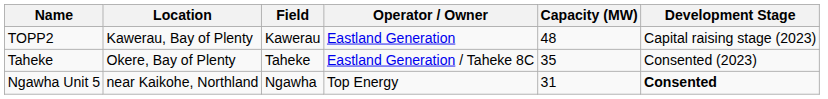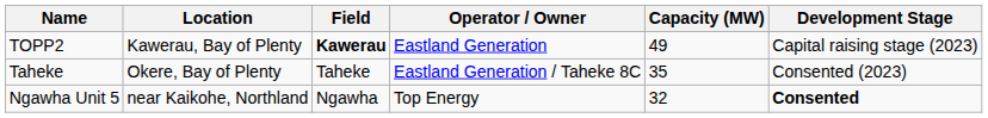TOPP2 | Field: normal -> bold
TOPP2 | Capacity (MW): 48 -> 49
Ngawha Unit 5 | Capacity (MW): 31 -> 32
